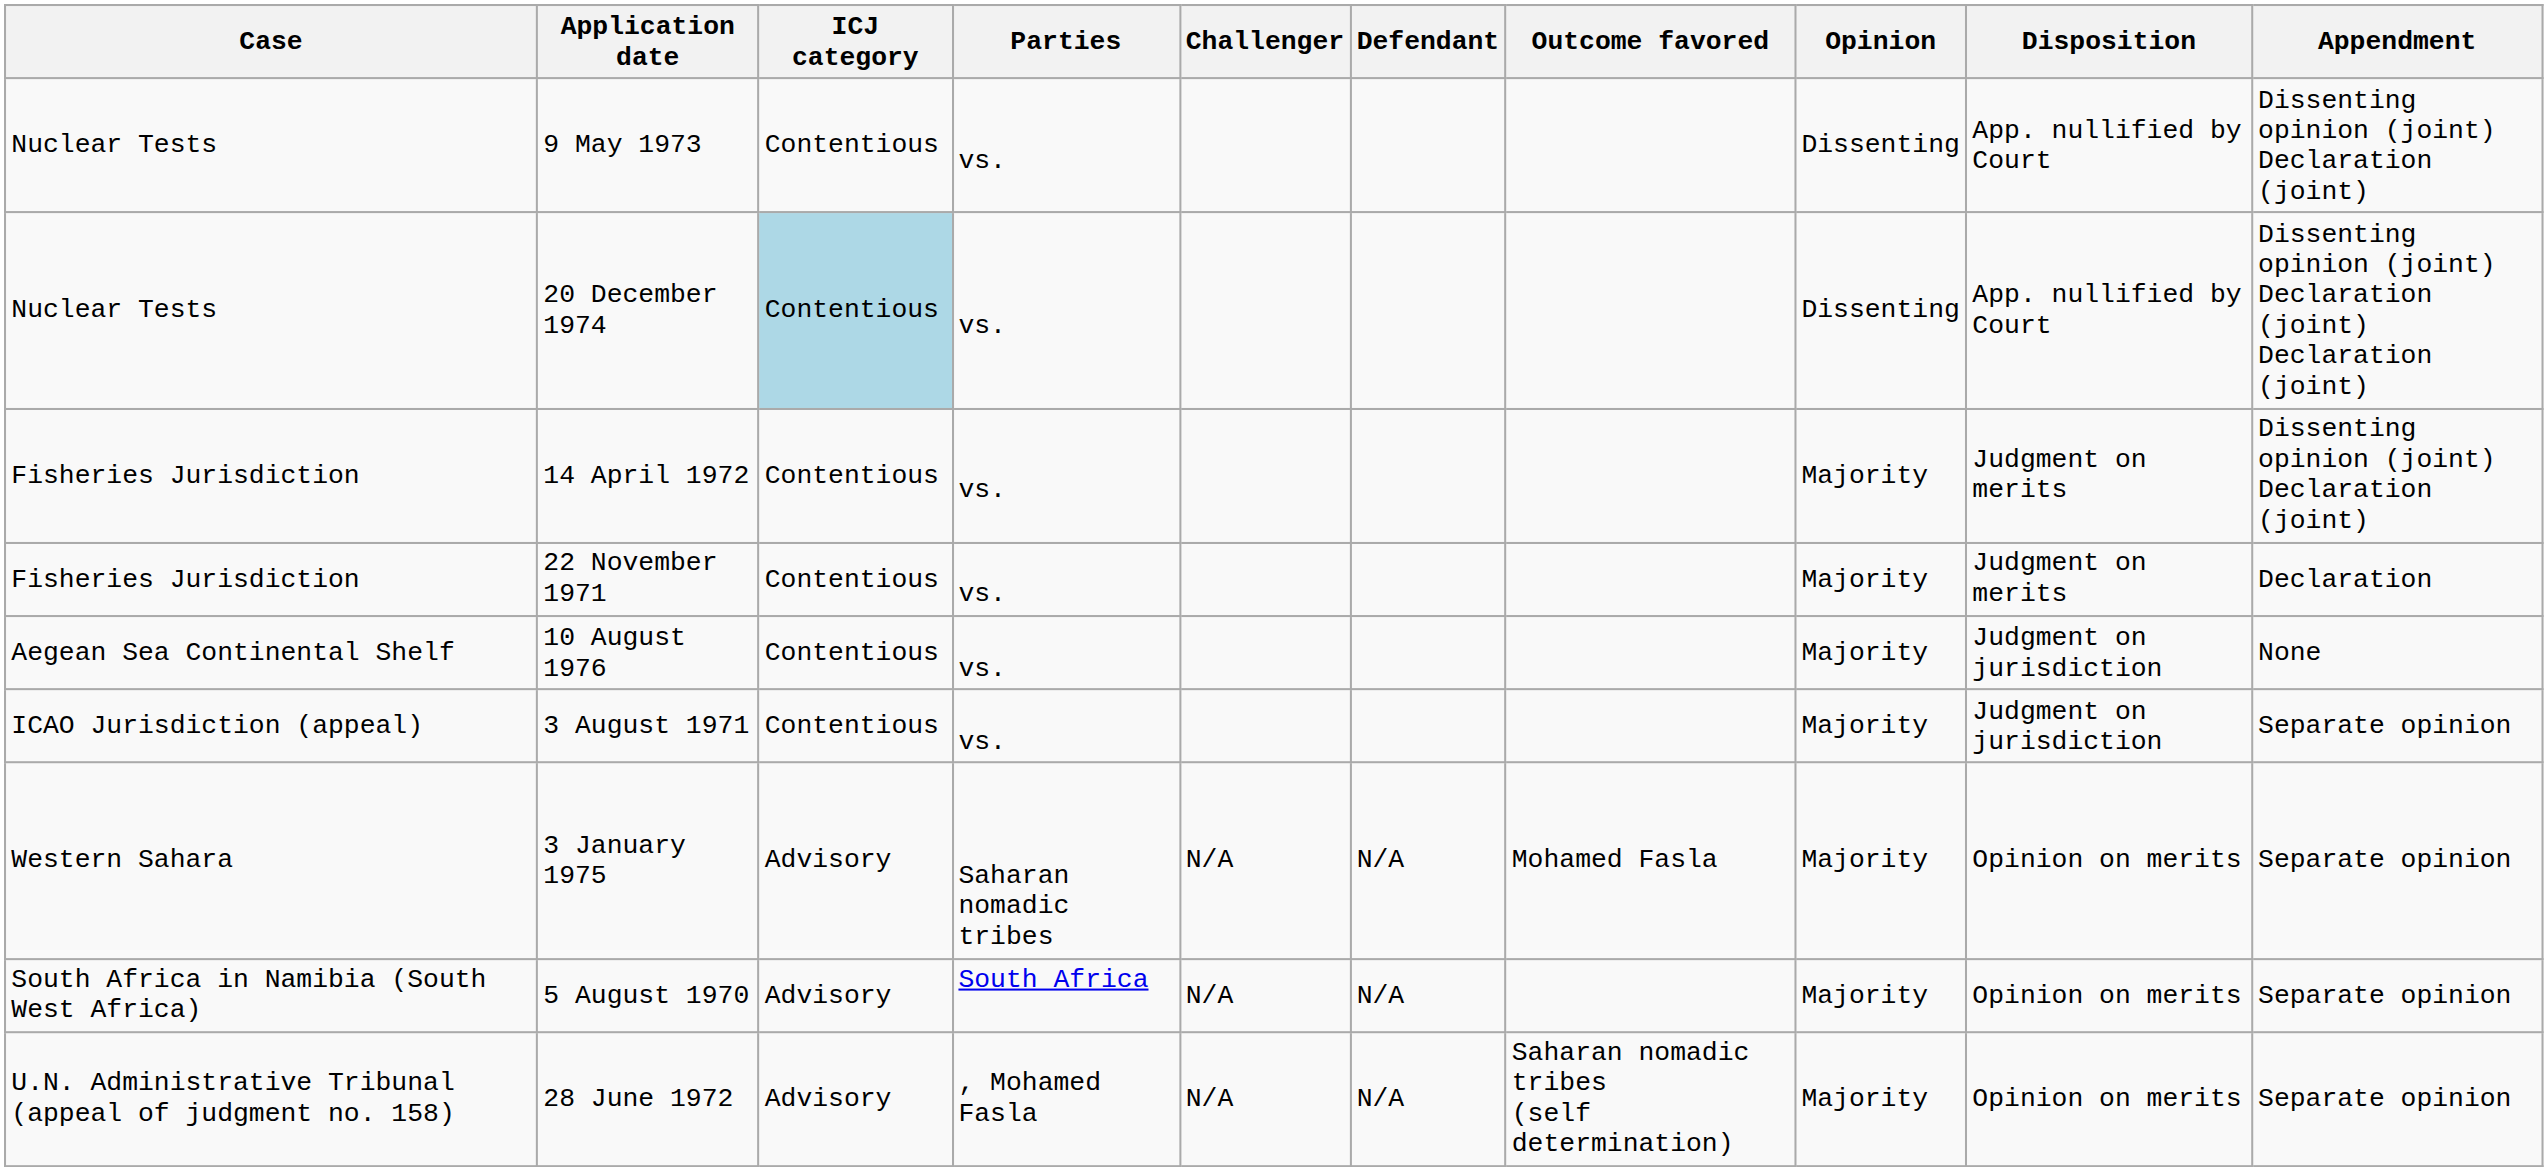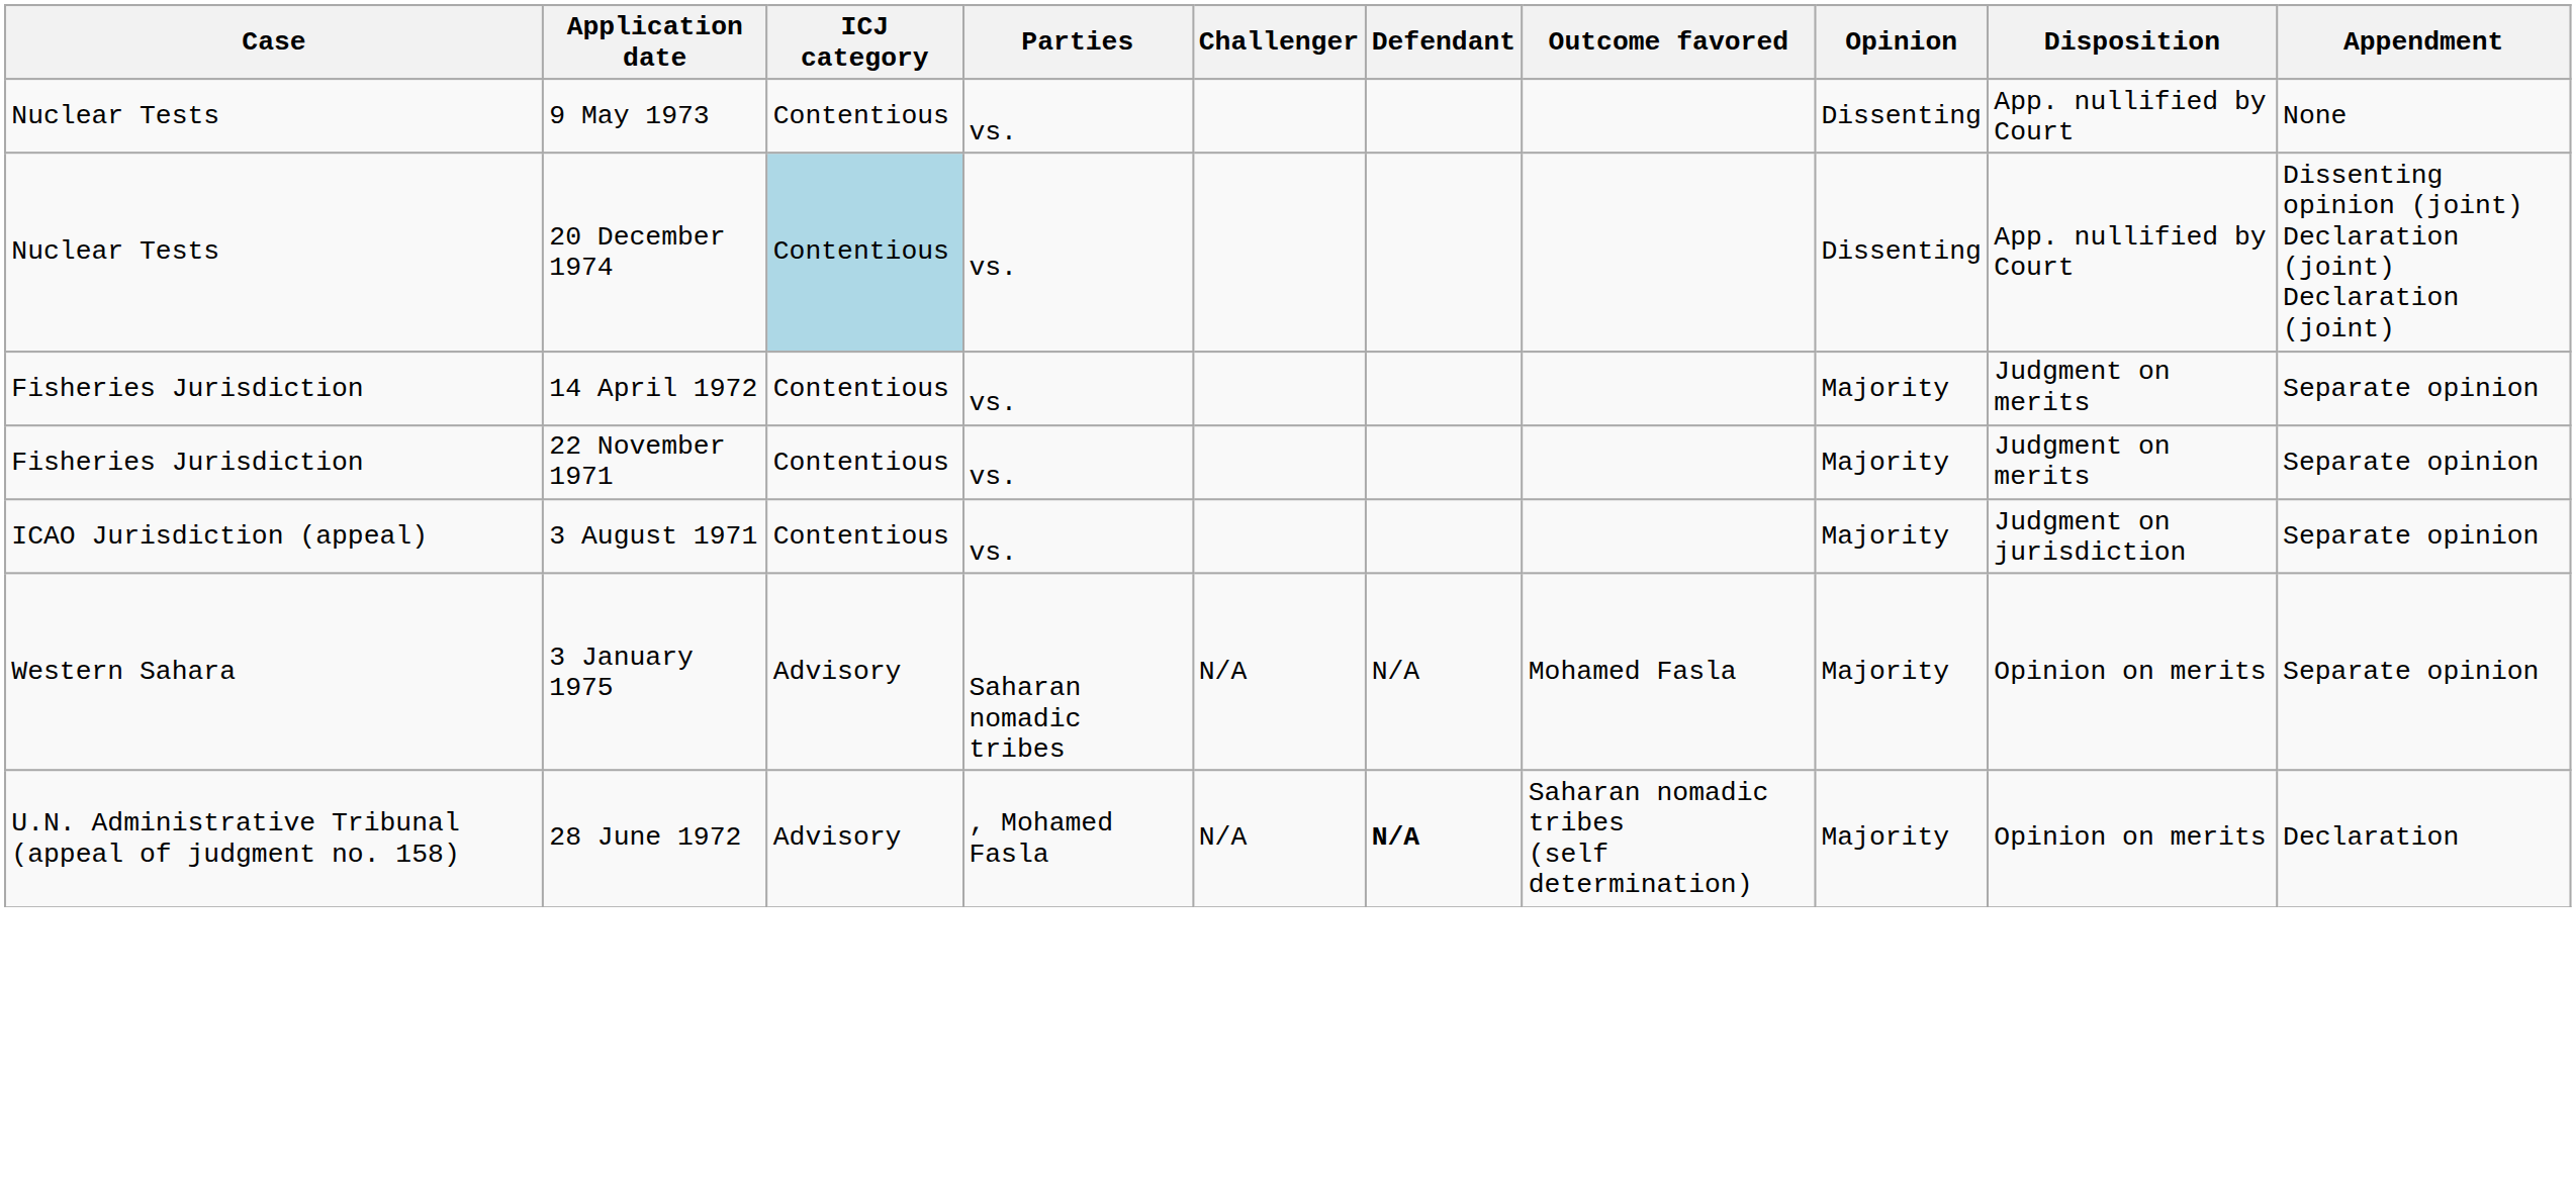9 May 1973 | Appendment: Dissenting opinion (joint) Declaration (joint) -> None
14 April 1972 | Appendment: Dissenting opinion (joint) Declaration (joint) -> Separate opinion
22 November 1971 | Appendment: Declaration -> Separate opinion
- row: Aegean Sea Continental Shelf | 10 August 1976 | Contentious | vs. | Majority | Judgment on jurisdiction | None
- row: South Africa in Namibia (South West Africa) | 5 August 1970 | Advisory | South Africa | N/A | N/A | Majority | Opinion on merits | Separate opinion
28 June 1972 | Defendant: normal -> bold
28 June 1972 | Appendment: Separate opinion -> Declaration
